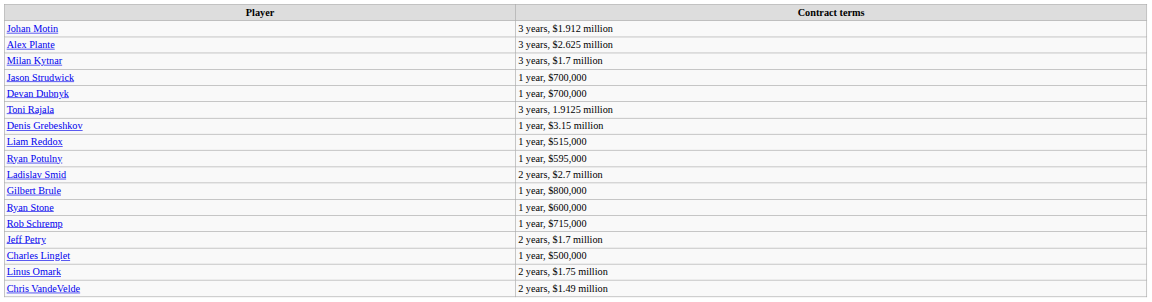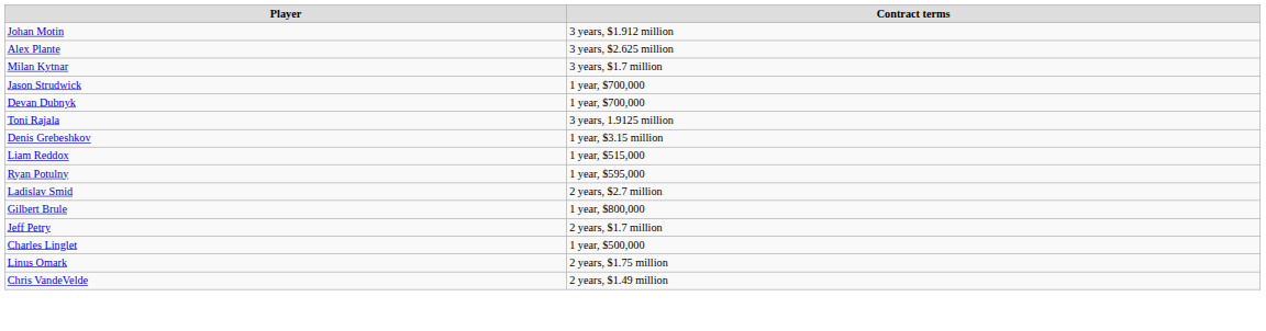- row: Ryan Stone | 1 year, $600,000
- row: Rob Schremp | 1 year, $715,000
